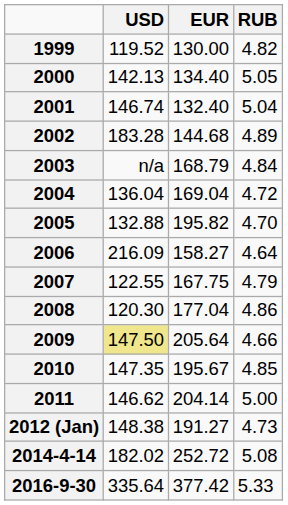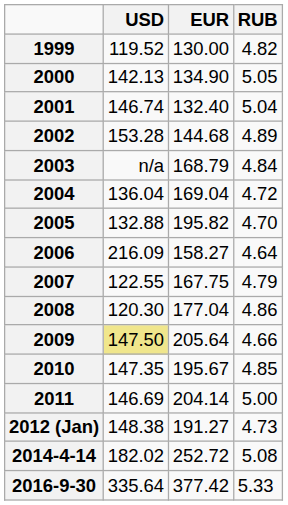2000 | EUR: 134.40 -> 134.90
2002 | USD: 183.28 -> 153.28
2011 | USD: 146.62 -> 146.69
